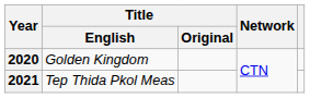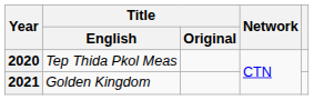2020 | Title / English: Golden Kingdom -> Tep Thida Pkol Meas
2021 | Title / English: Tep Thida Pkol Meas -> Golden Kingdom
